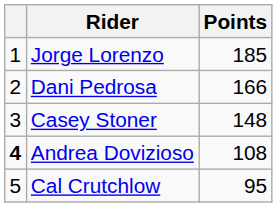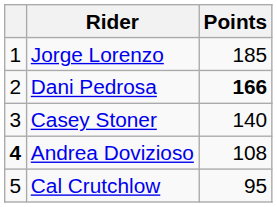Dani Pedrosa | Points: normal -> bold
Casey Stoner | Points: 148 -> 140
